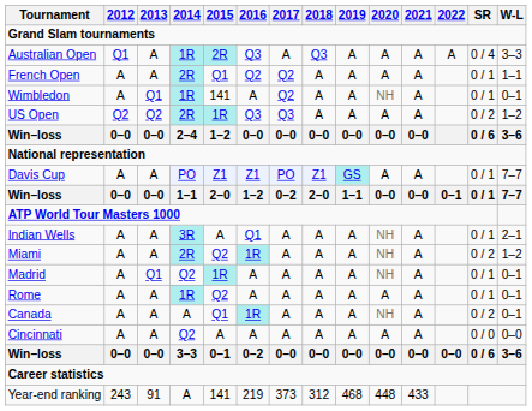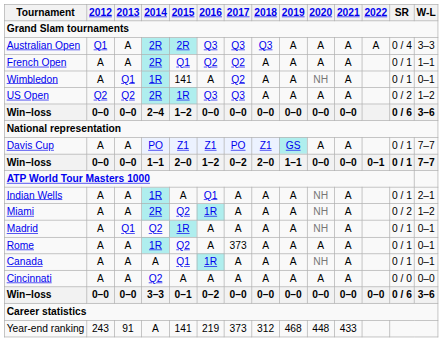Australian Open | 2014: 1R -> 2R
Australian Open | 2017: A -> Q3
Indian Wells | 2014: 3R -> 1R
Rome | 2017: A -> 373
Canada | SR: 0 / 2 -> 0 / 1
